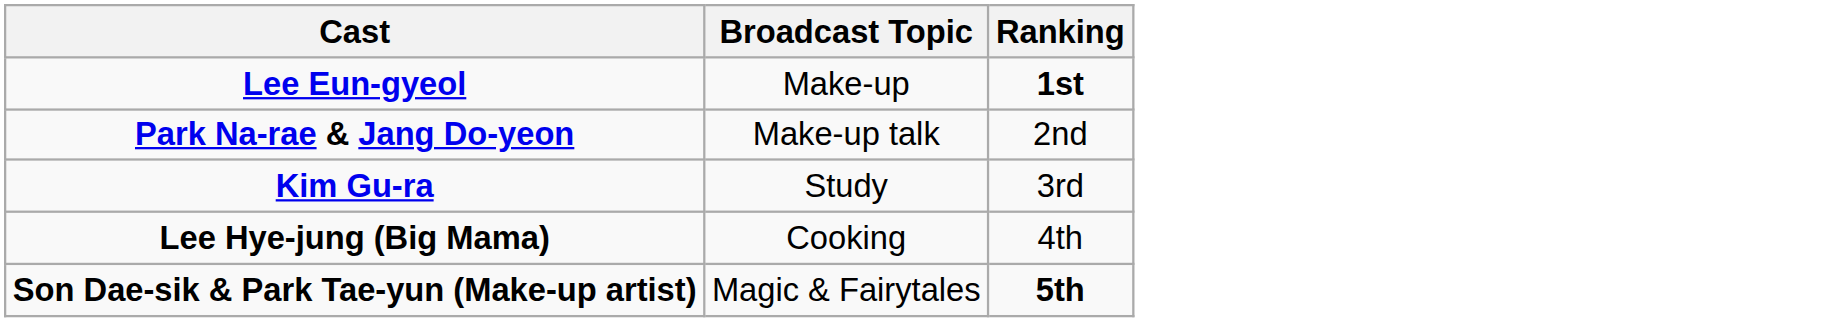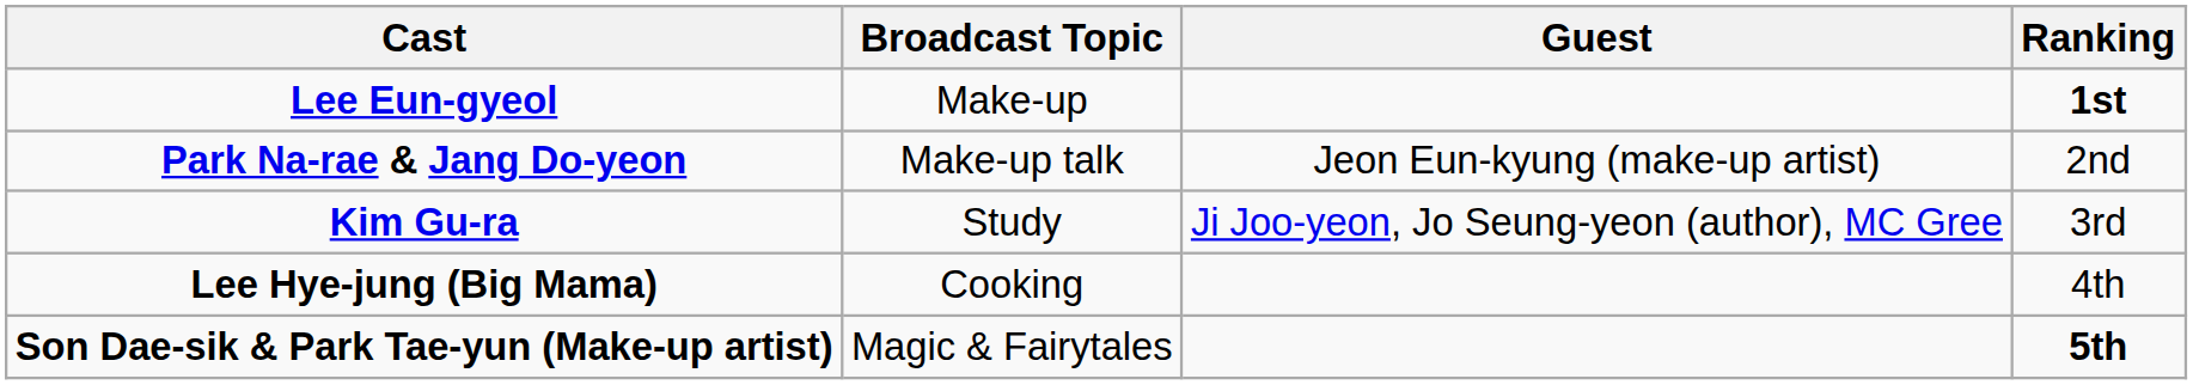+ column: Guest | Jeon Eun-kyung (make-up artist) | Ji Joo-yeon, Jo Seung-yeon (author), MC Gree
